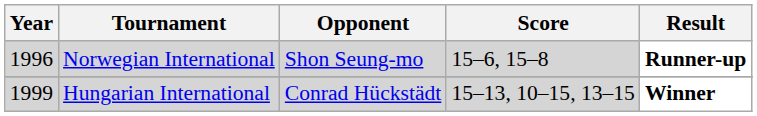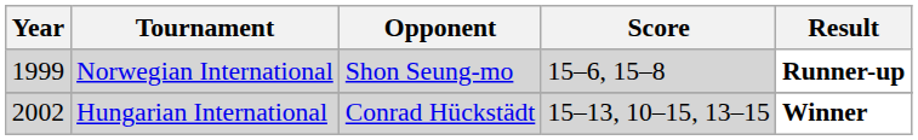Norwegian International | Year: 1996 -> 1999
Hungarian International | Year: 1999 -> 2002
